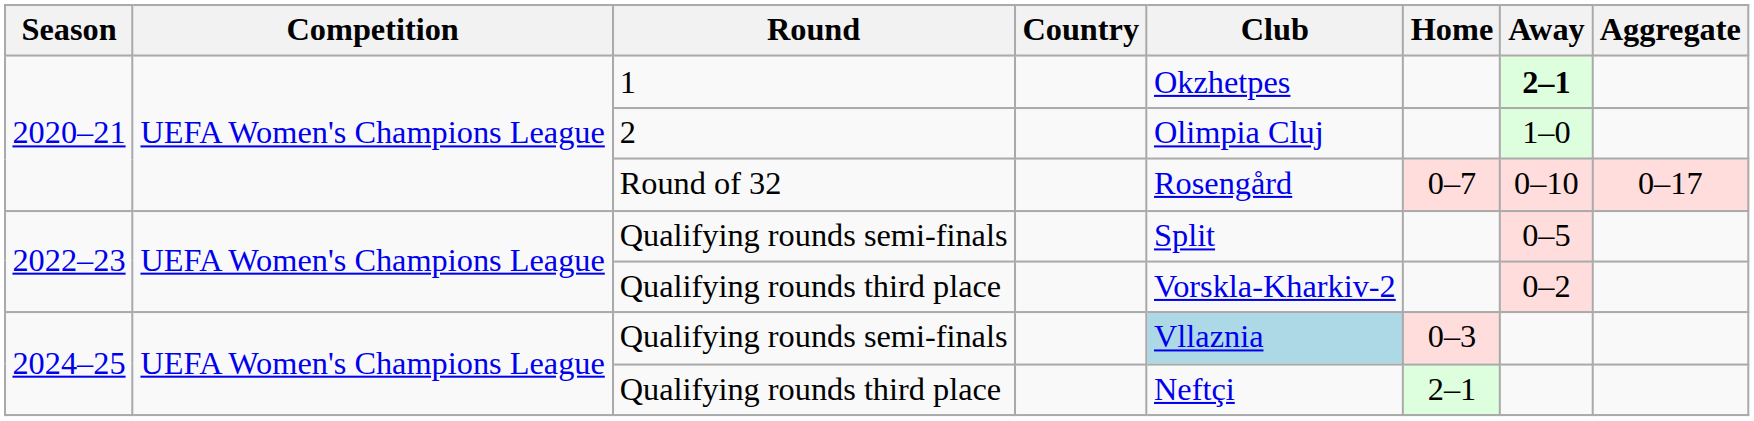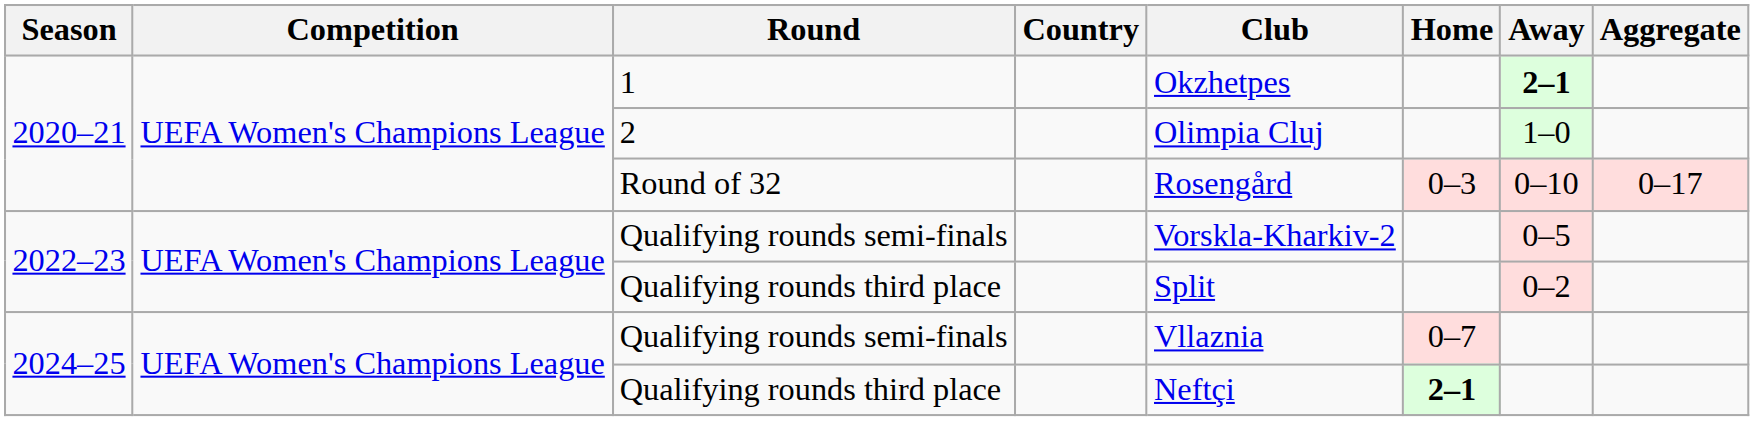Round of 32 | Home: 0–7 -> 0–3
2022–23 / Qualifying rounds semi-finals | Club: Split -> Vorskla-Kharkiv-2
2022–23 / Qualifying rounds third place | Club: Vorskla-Kharkiv-2 -> Split
2024–25 / Qualifying rounds semi-finals | Club: lightblue background -> no background
2024–25 / Qualifying rounds semi-finals | Home: 0–3 -> 0–7
2024–25 / Qualifying rounds third place | Home: normal -> bold
